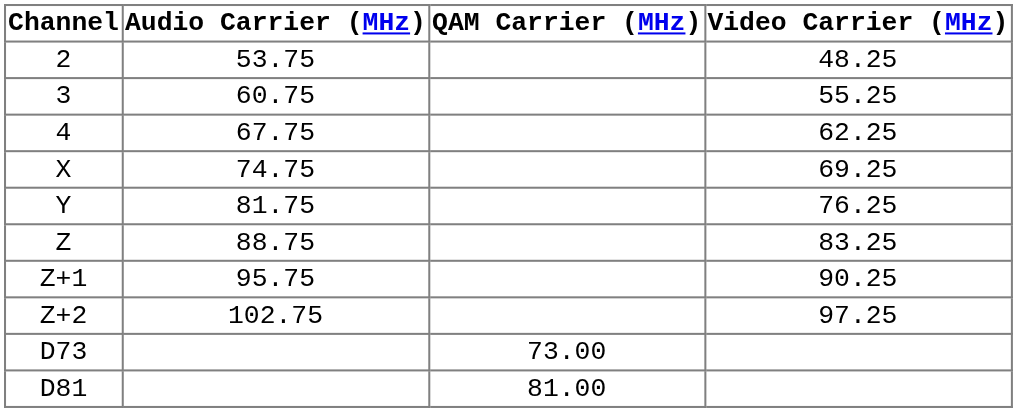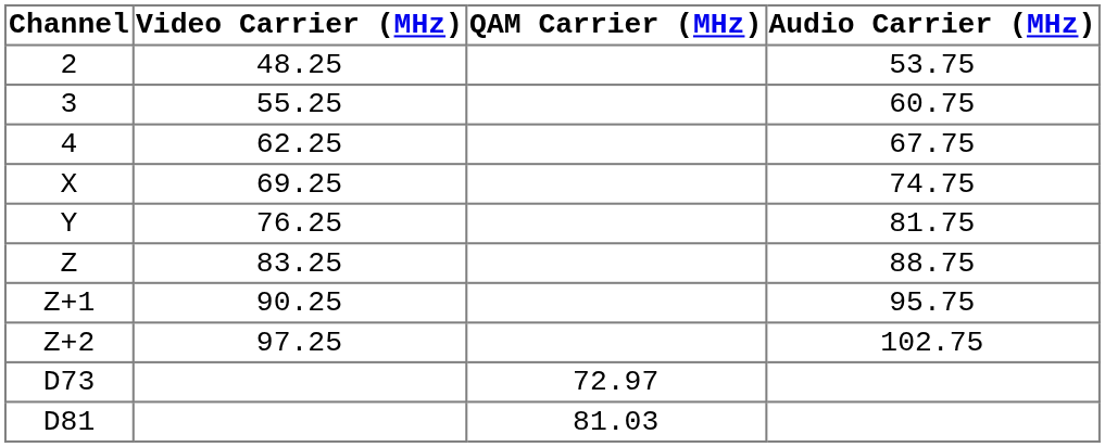columns swapped: Video Carrier (MHz) <-> Audio Carrier (MHz)
D73 | QAM Carrier (MHz): 73.00 -> 72.97
D81 | QAM Carrier (MHz): 81.00 -> 81.03
